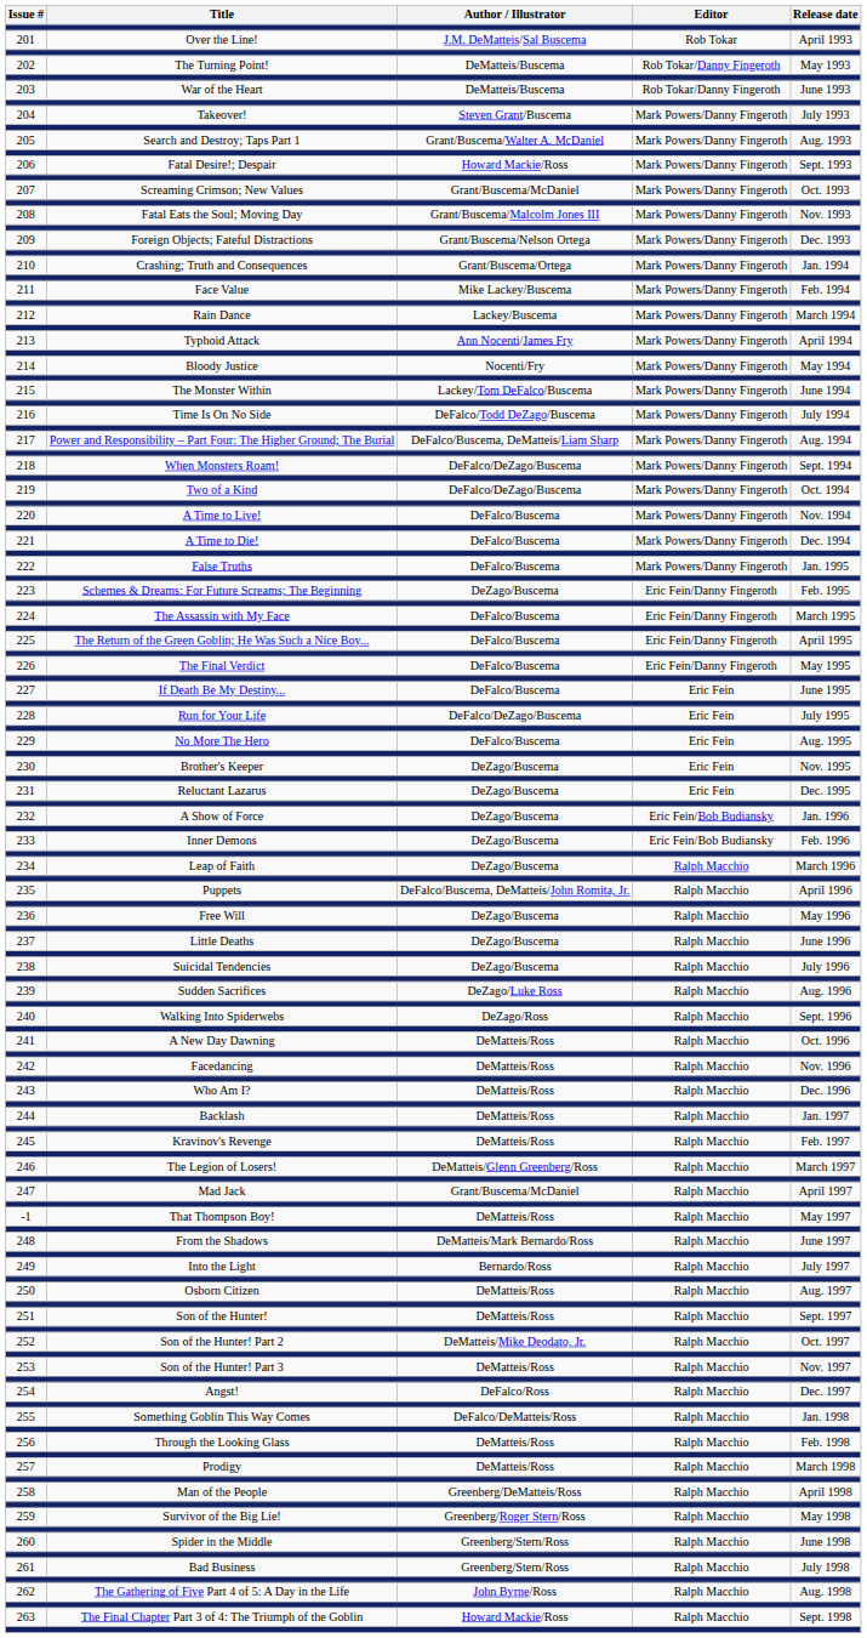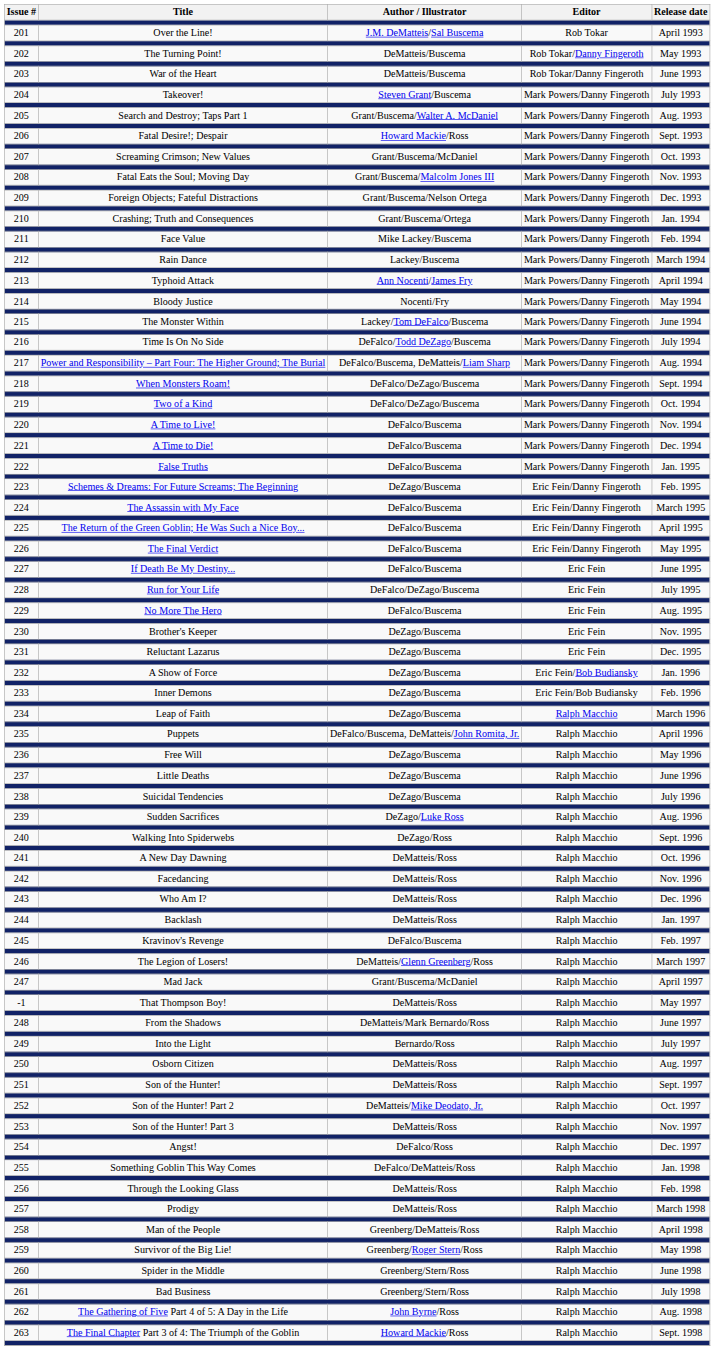245 | Author / Illustrator: DeMatteis/Ross -> DeFalco/Buscema
